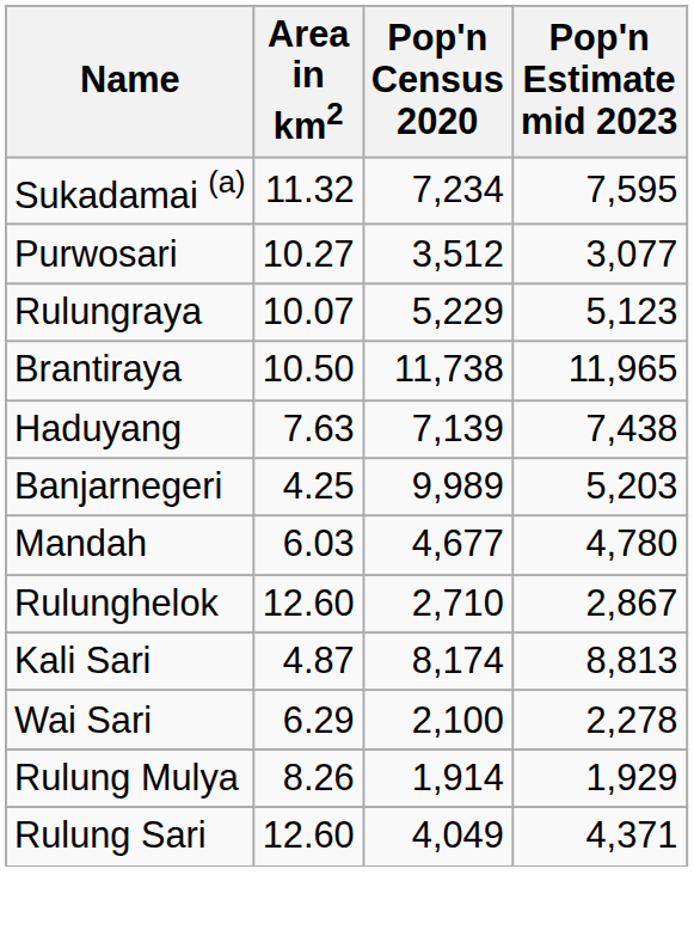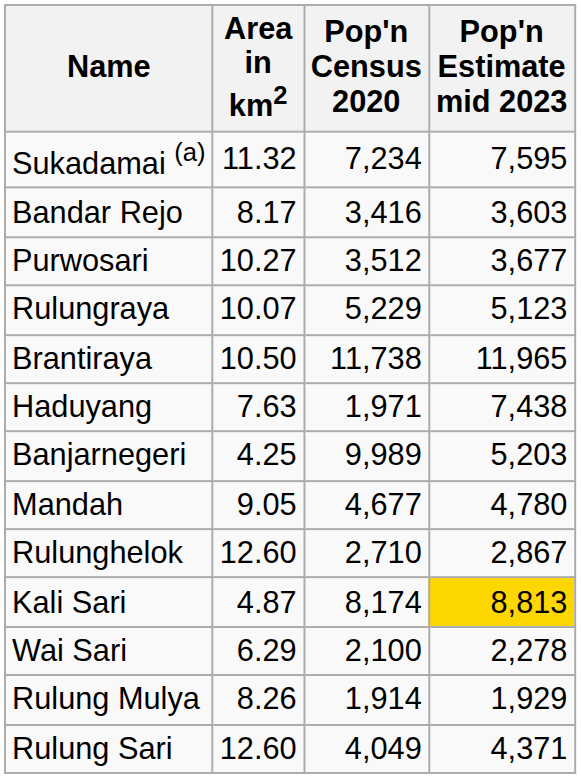+ row: Bandar Rejo | 8.17 | 3,416 | 3,603
Purwosari | Pop'n Estimate mid 2023: 3,077 -> 3,677
Haduyang | Pop'n Census 2020: 7,139 -> 1,971
Mandah | Area in km2: 6.03 -> 9.05
Kali Sari | Pop'n Estimate mid 2023: no background -> gold background
